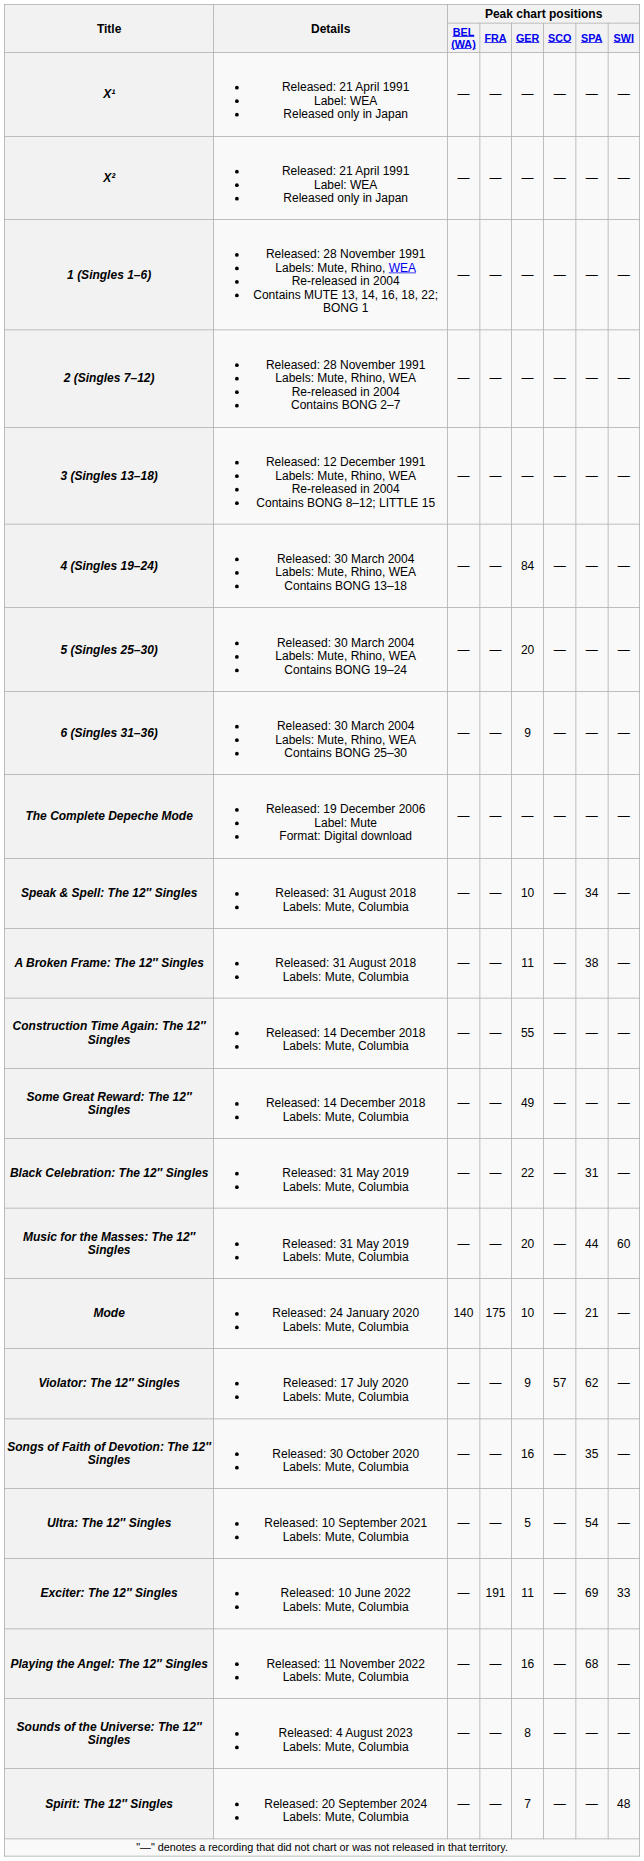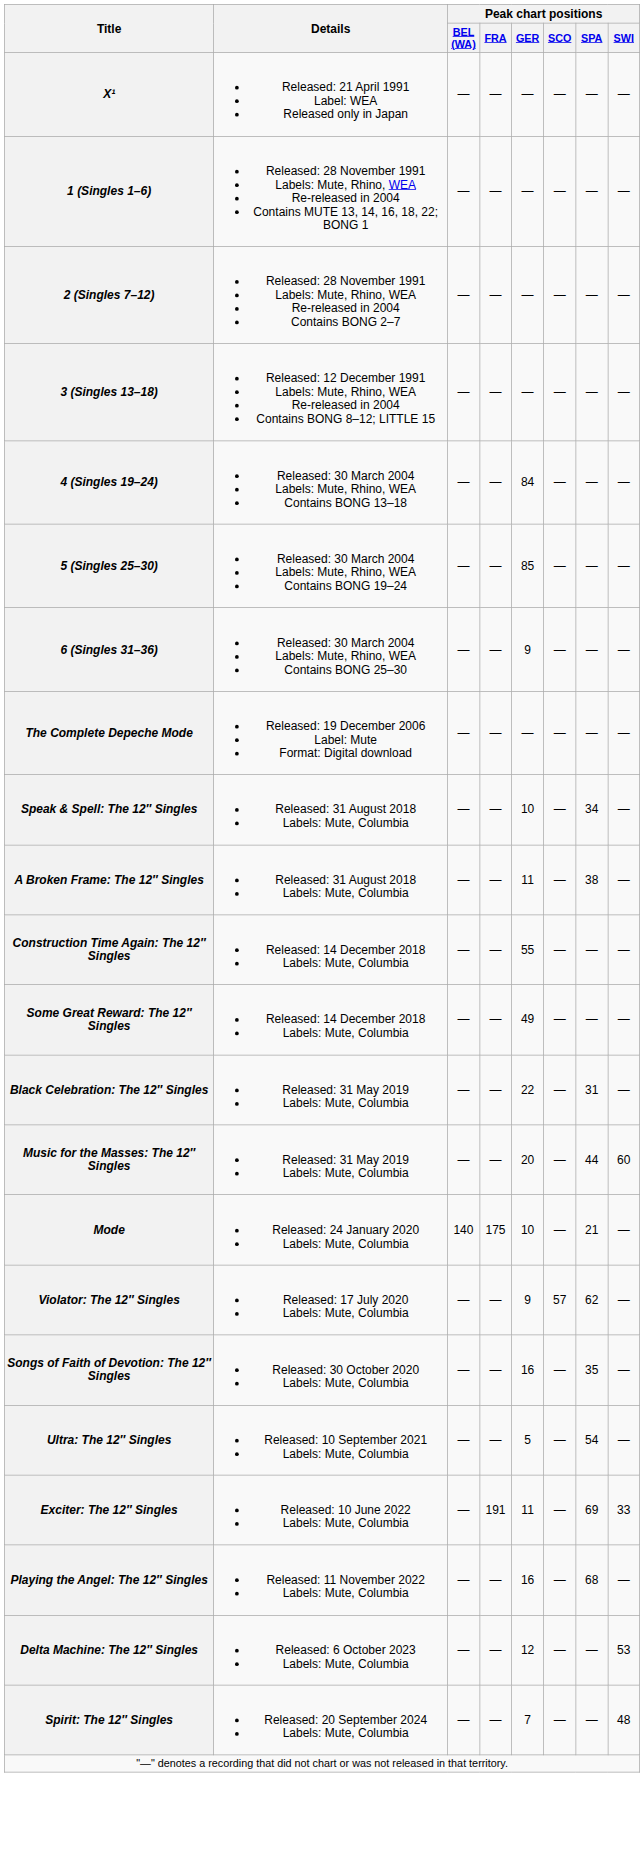- row: X² | Released: 21 April 1991 Label: WEA Released only in Japan | — | — | — | — | — | —
5 (Singles 25–30) | Peak chart positions / GER: 20 -> 85
- row: Sounds of the Universe: The 12″ Singles | Released: 4 August 2023 Labels: Mute, Columbia | — | — | 8 | — | — | —
+ row: Delta Machine: The 12″ Singles | Released: 6 October 2023 Labels: Mute, Columbia | — | — | 12 | — | — | 53
